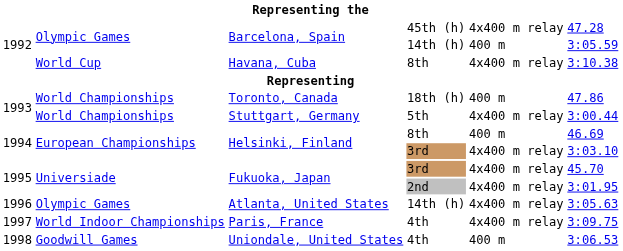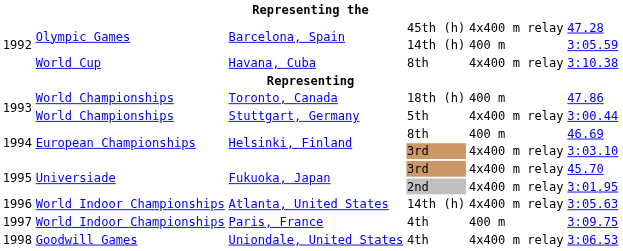Atlanta, United States | column 2: Olympic Games -> World Indoor Championships
Paris, France | column 5: 4x400 m relay -> 400 m
Uniondale, United States | column 5: 400 m -> 4x400 m relay
